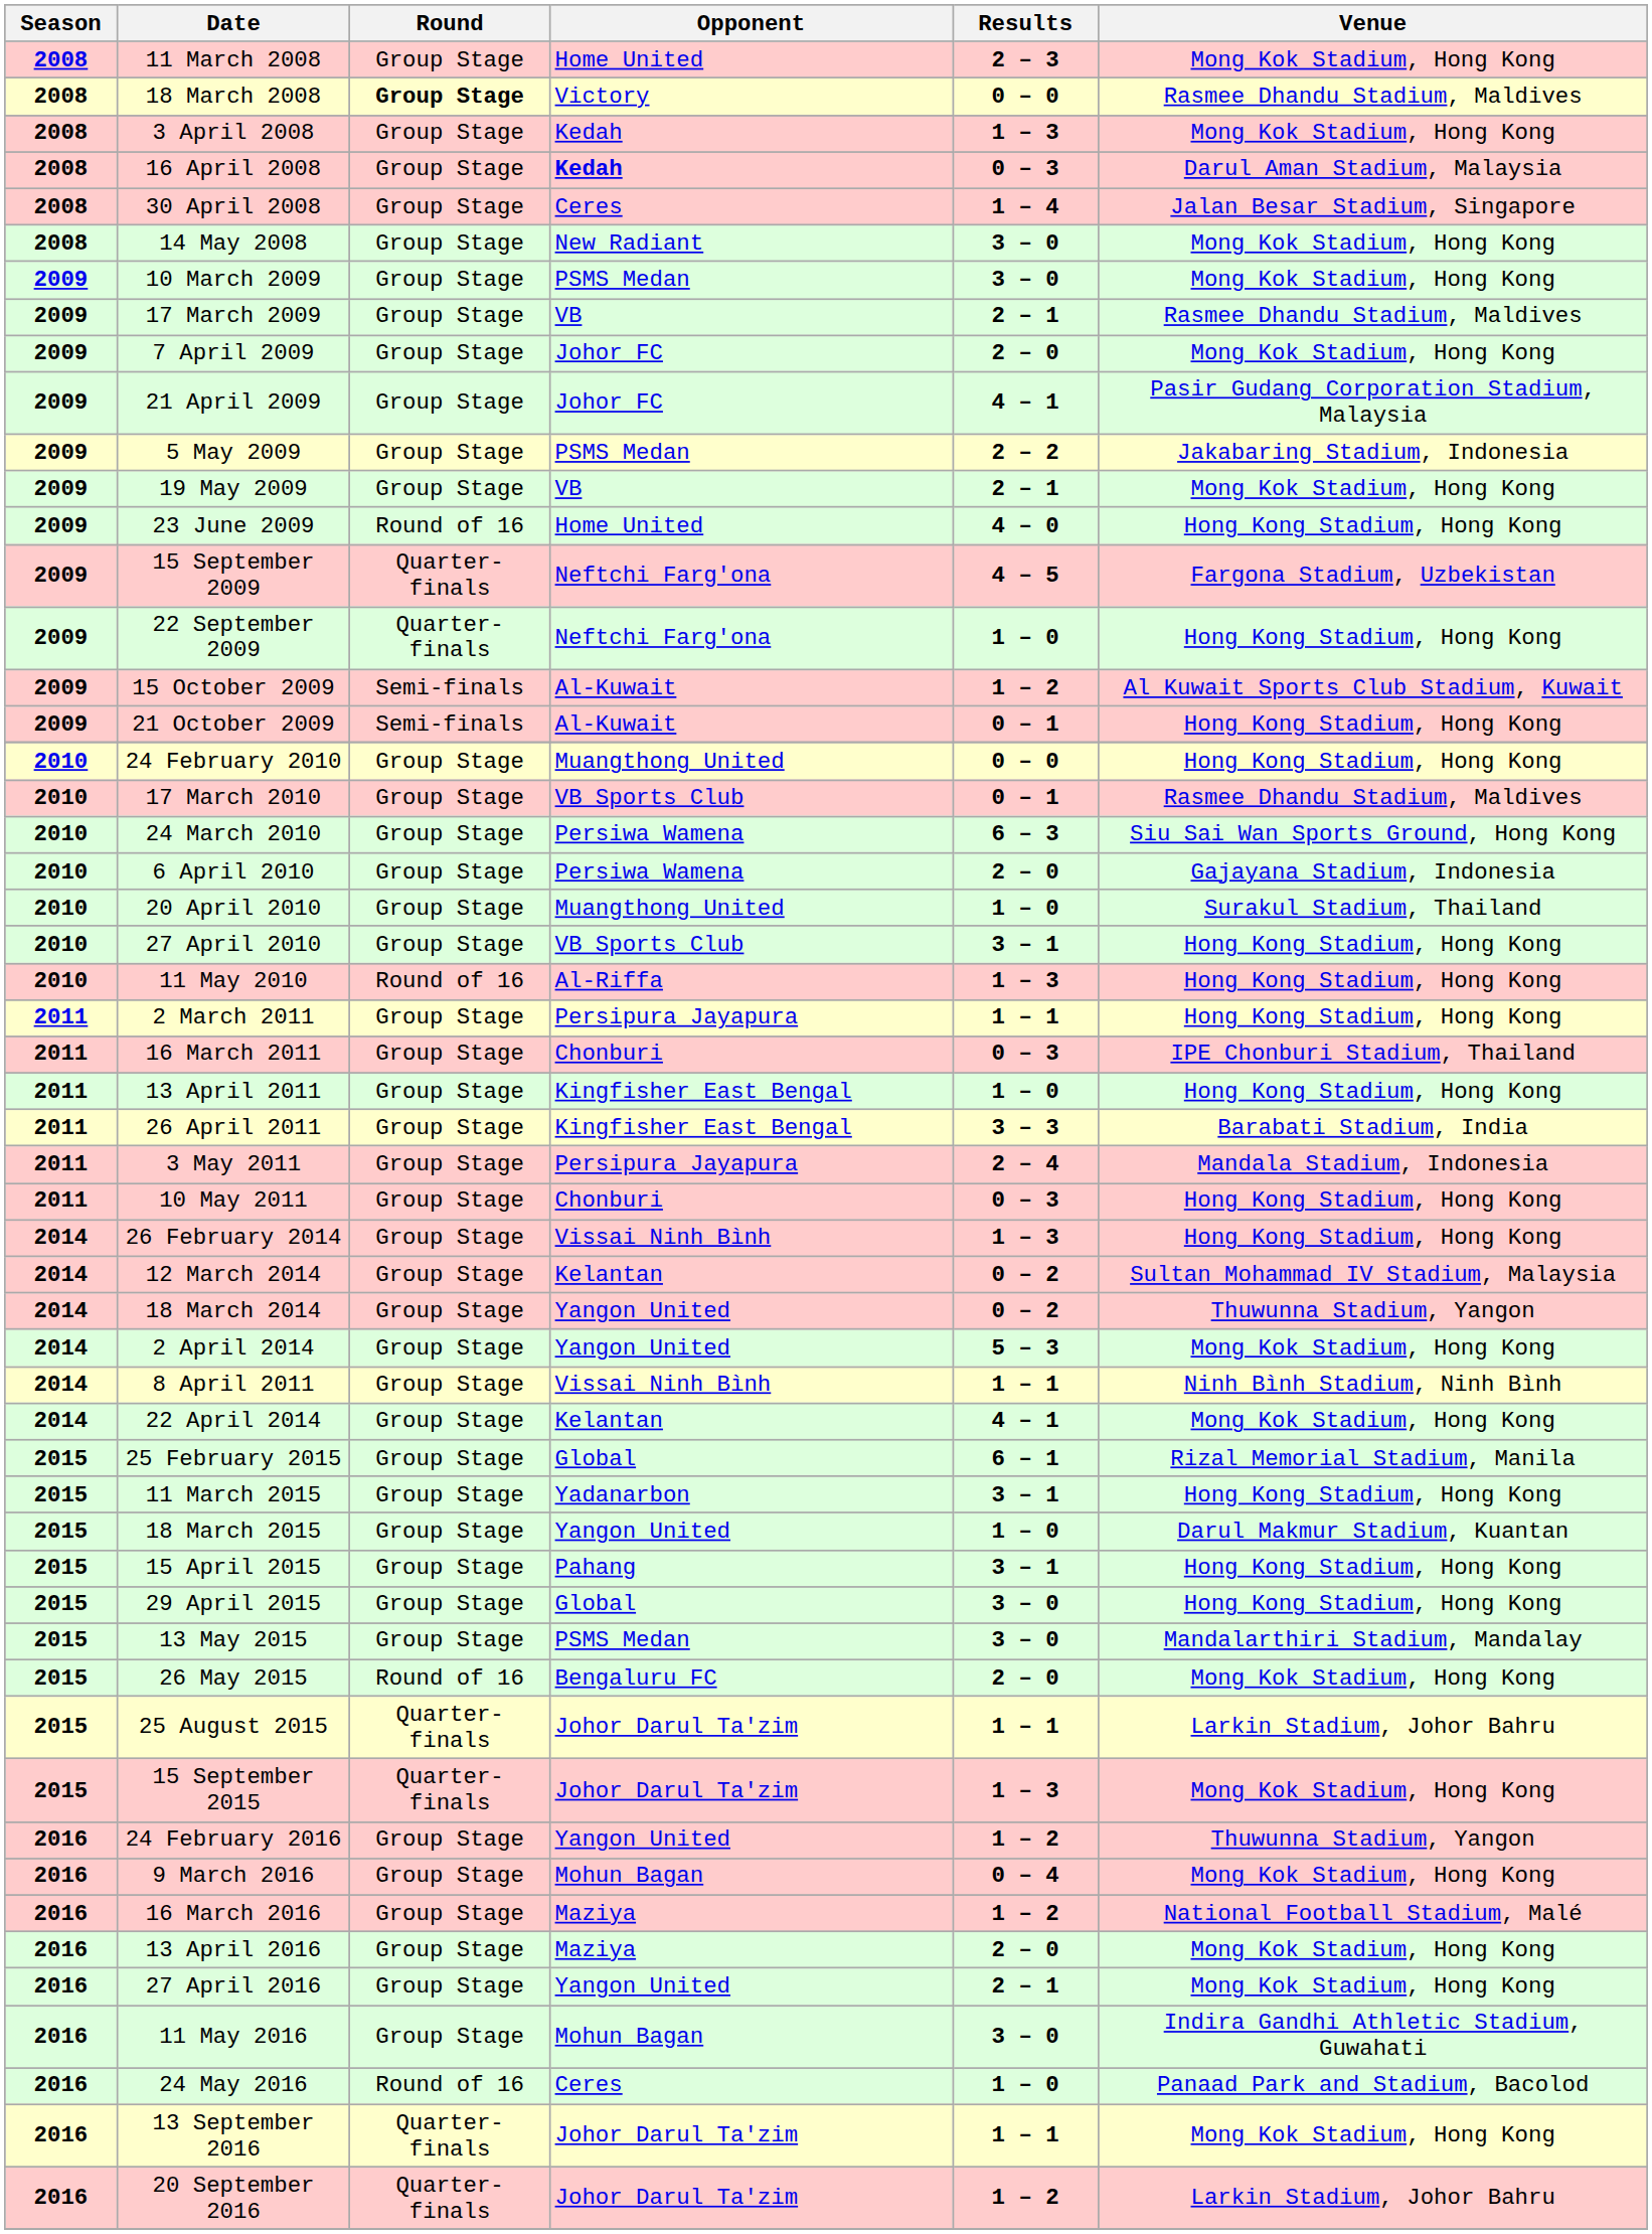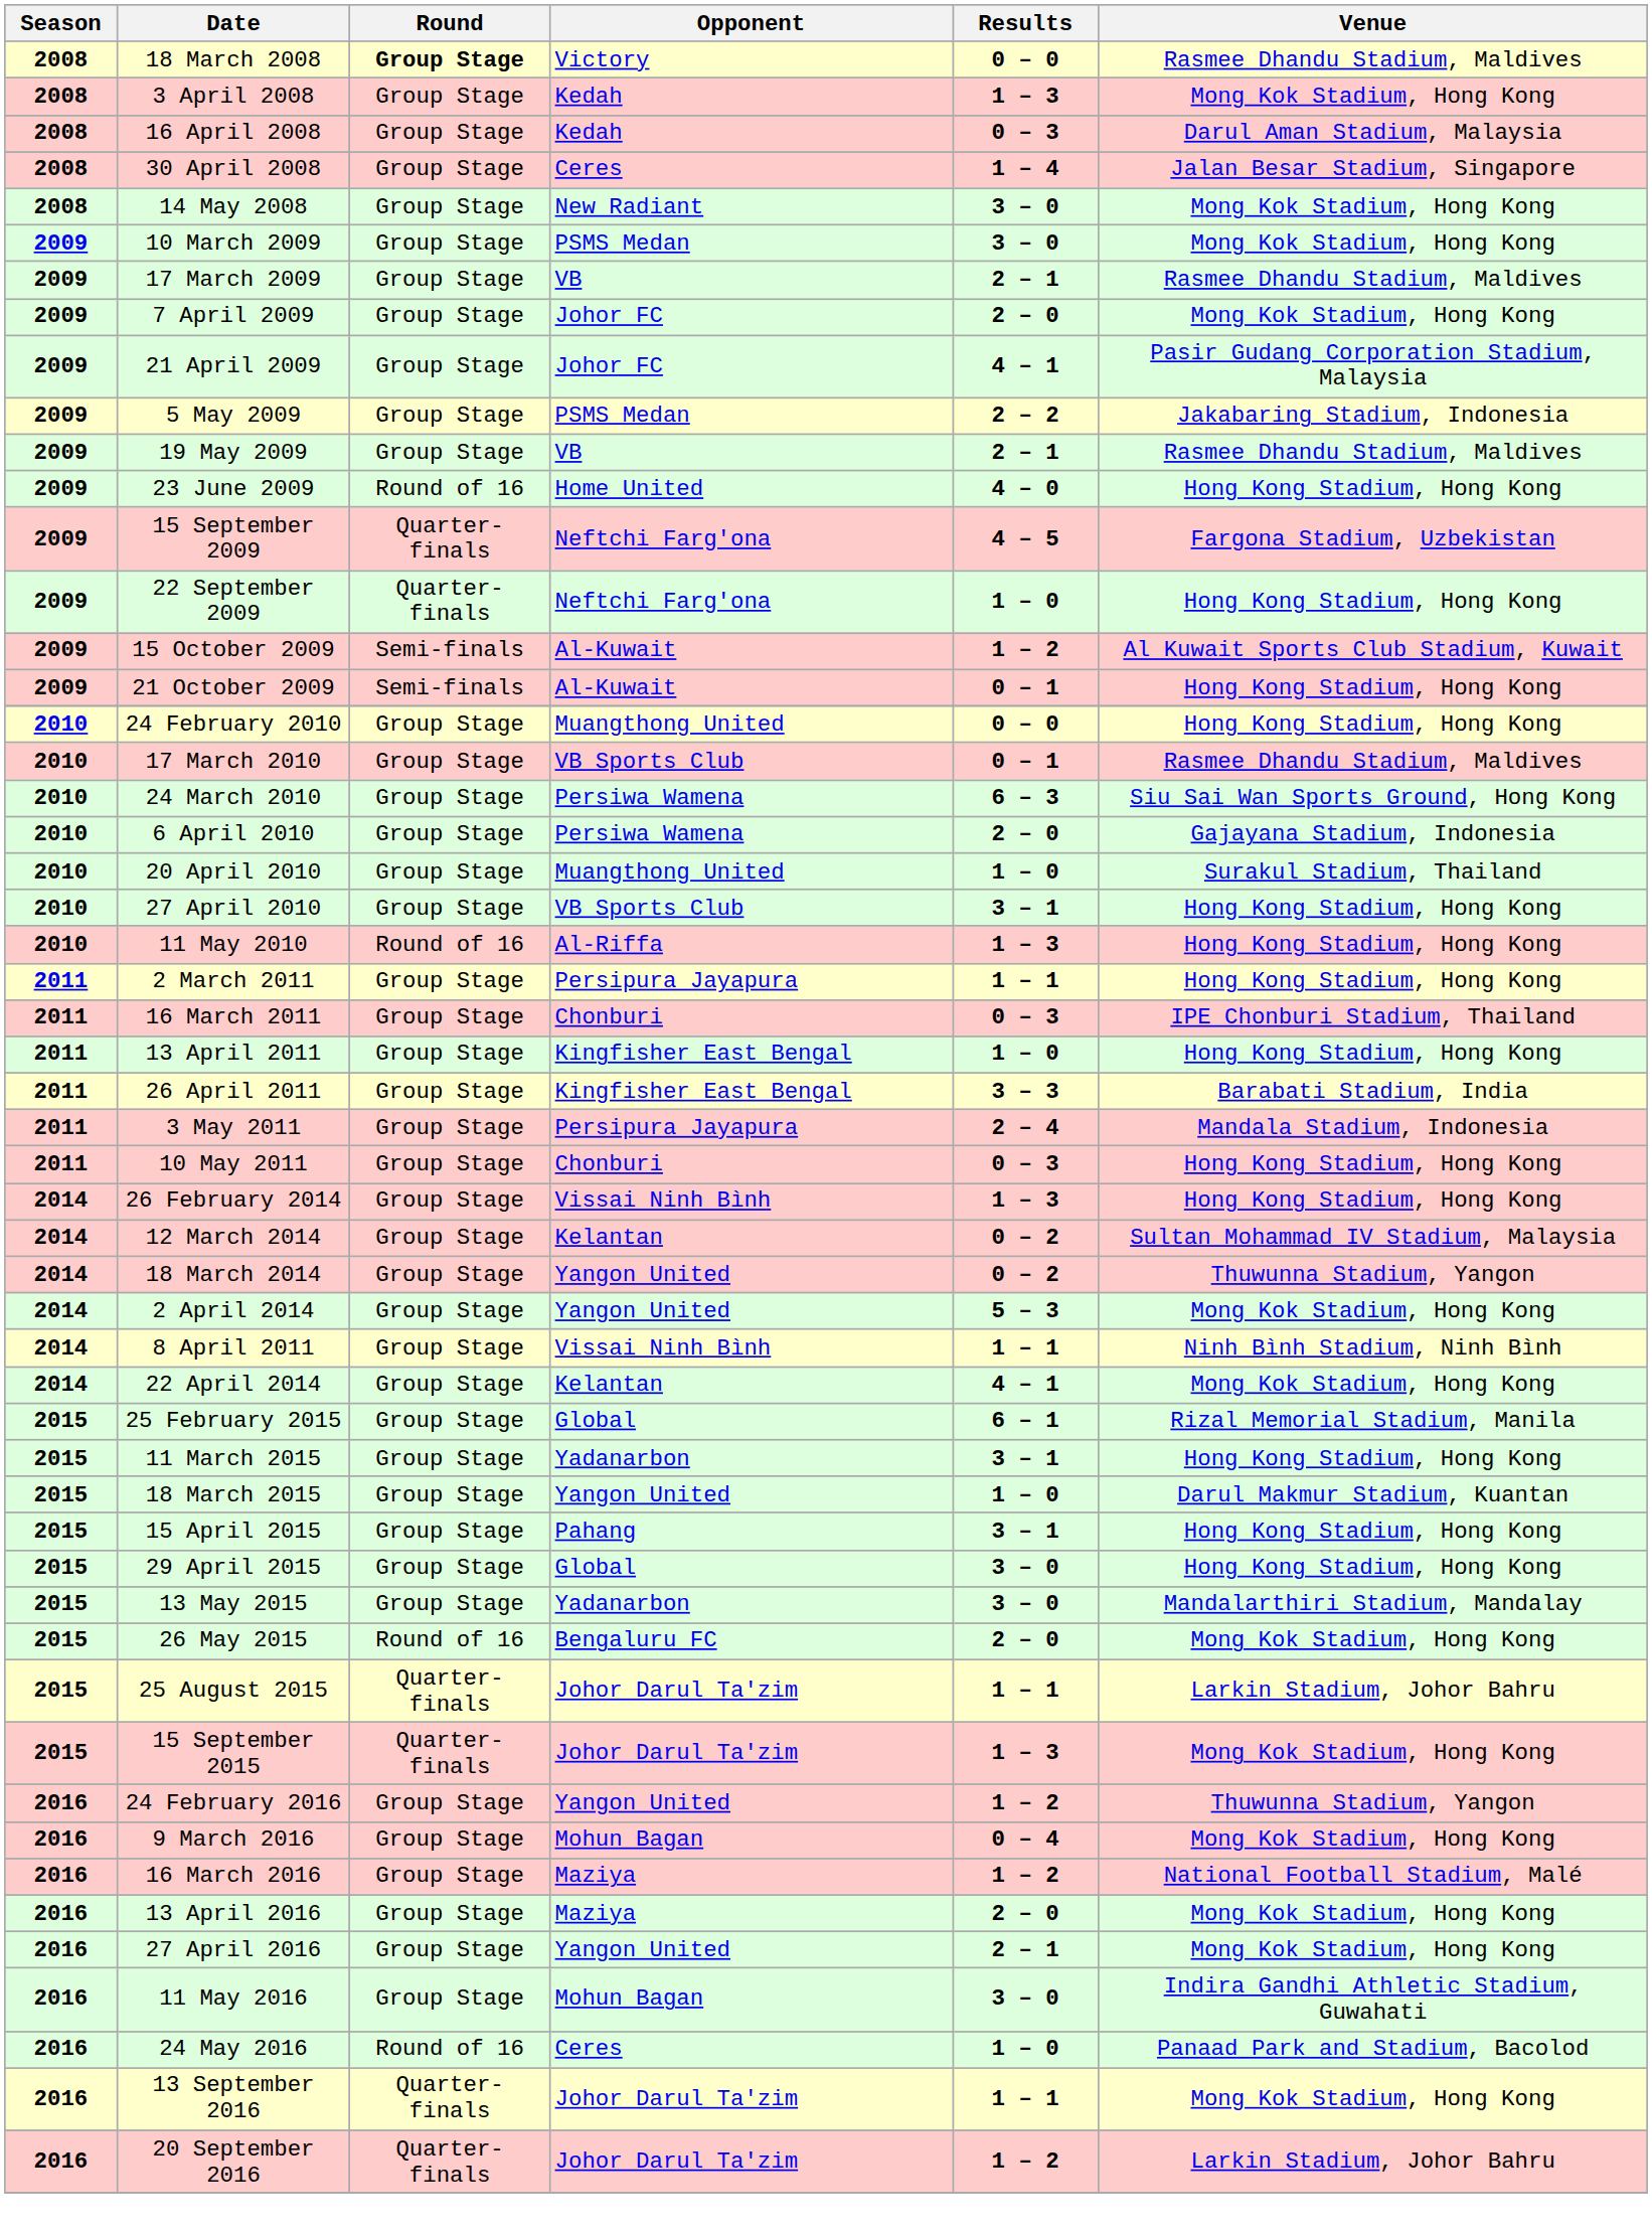- row: 2008 | 11 March 2008 | Group Stage | Home United | 2 – 3 | Mong Kok Stadium, Hong Kong
16 April 2008 | Opponent: bold -> normal
19 May 2009 | Venue: Mong Kok Stadium, Hong Kong -> Rasmee Dhandu Stadium, Maldives
13 May 2015 | Opponent: PSMS Medan -> Yadanarbon
